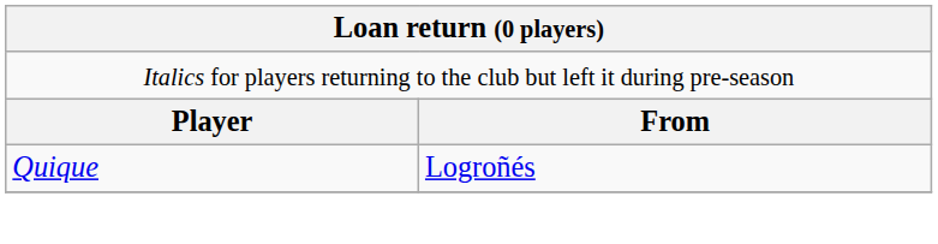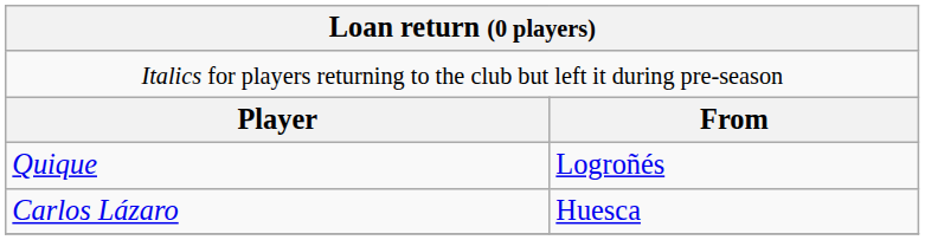+ row: Carlos Lázaro | Huesca
